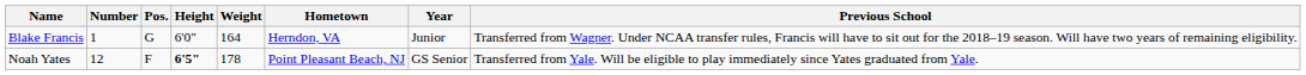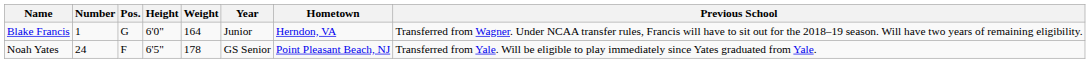columns swapped: Year <-> Hometown
Noah Yates | Number: 12 -> 24
Noah Yates | Height: bold -> normal
